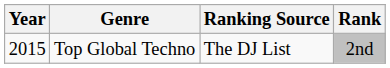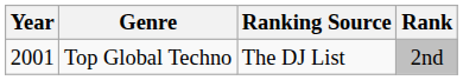Top Global Techno | Year: 2015 -> 2001
